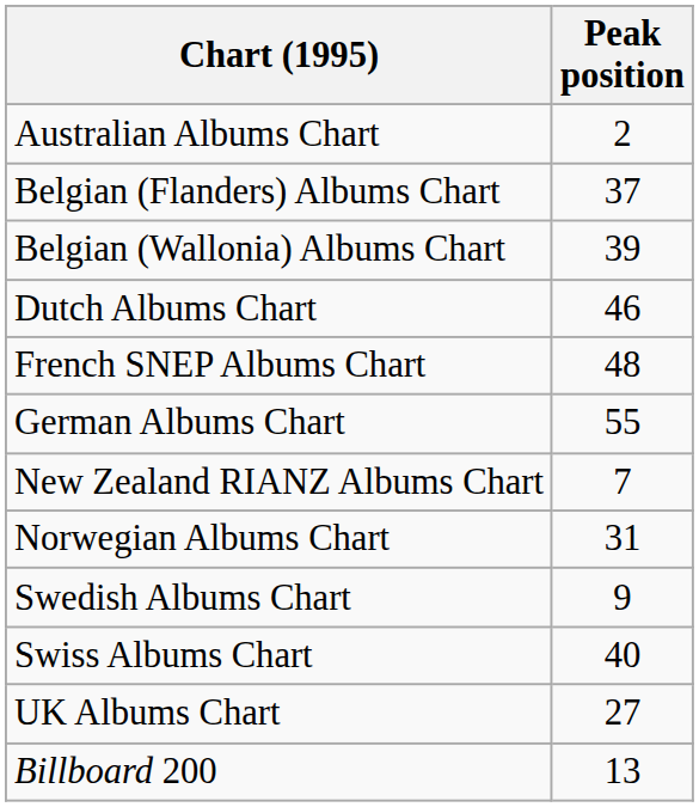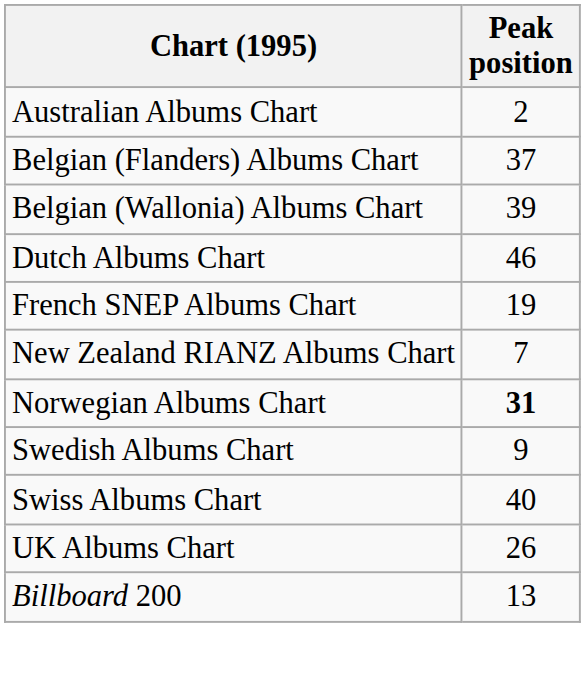French SNEP Albums Chart | Peak position: 48 -> 19
- row: German Albums Chart | 55
Norwegian Albums Chart | Peak position: normal -> bold
UK Albums Chart | Peak position: 27 -> 26
